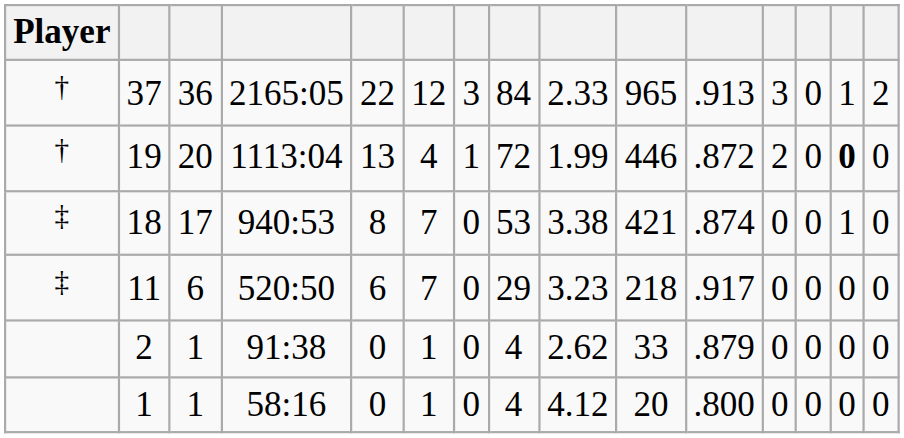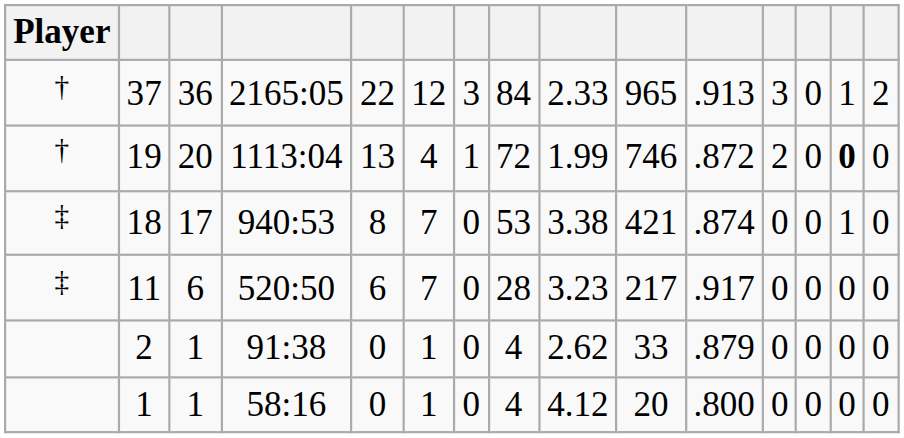19 | column 10: 446 -> 746
11 | column 8: 29 -> 28
11 | column 10: 218 -> 217
